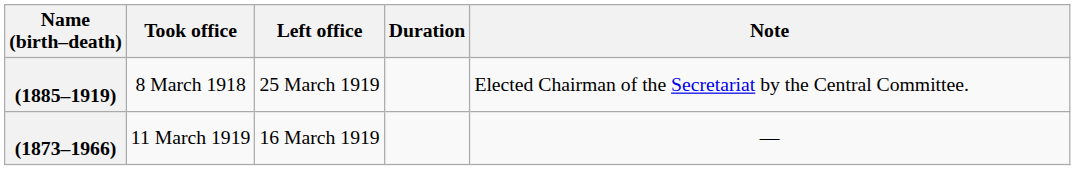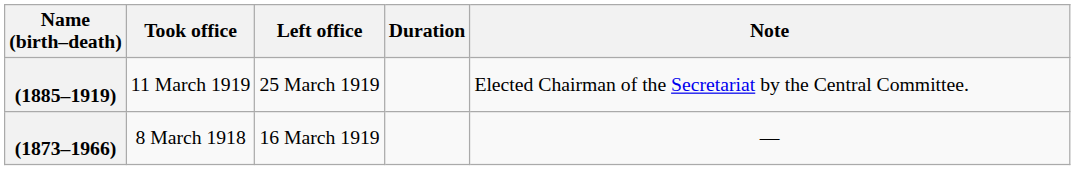(1885–1919) | Took office: 8 March 1918 -> 11 March 1919
(1873–1966) | Took office: 11 March 1919 -> 8 March 1918
